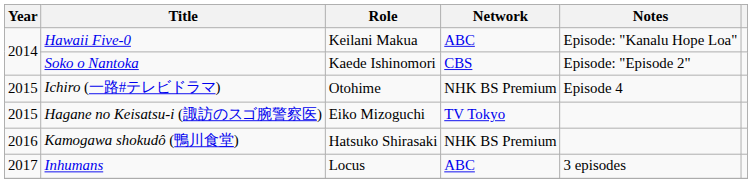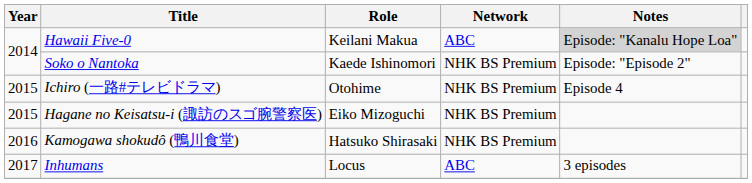Hawaii Five-0 | Notes: no background -> lightgrey background
Soko o Nantoka | Network: CBS -> NHK BS Premium
Hagane no Keisatsu-i (諏訪のスゴ腕警察医) | Network: TV Tokyo -> NHK BS Premium
